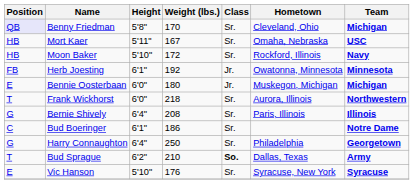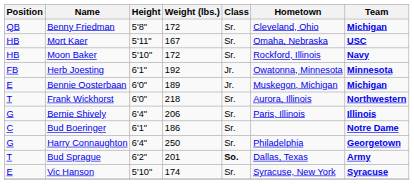Benny Friedman | Position: lavender background -> no background
Benny Friedman | Weight (lbs.): 170 -> 172
Bennie Oosterbaan | Weight (lbs.): 180 -> 189
Bernie Shively | Weight (lbs.): 208 -> 206
Bud Sprague | Weight (lbs.): 210 -> 201
Vic Hanson | Weight (lbs.): 176 -> 174
